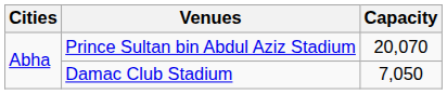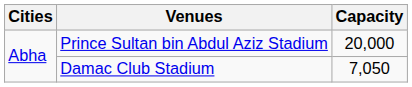Prince Sultan bin Abdul Aziz Stadium | Capacity: 20,070 -> 20,000
